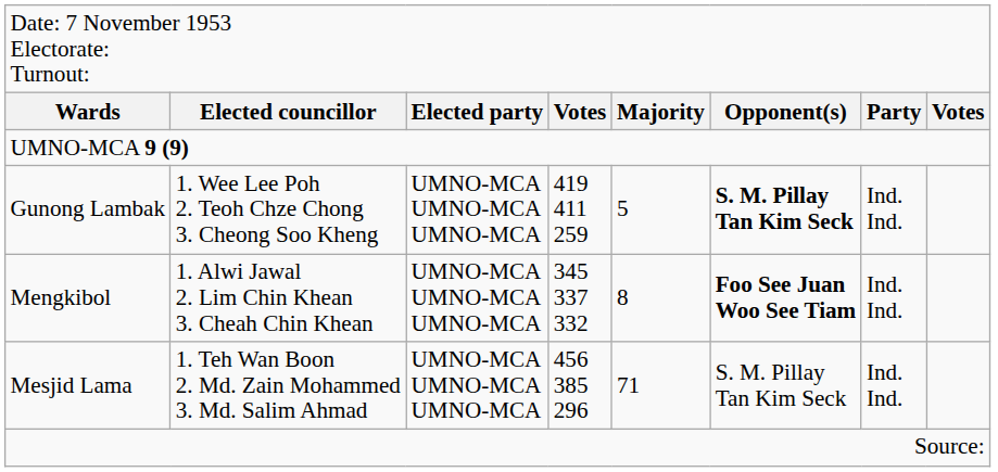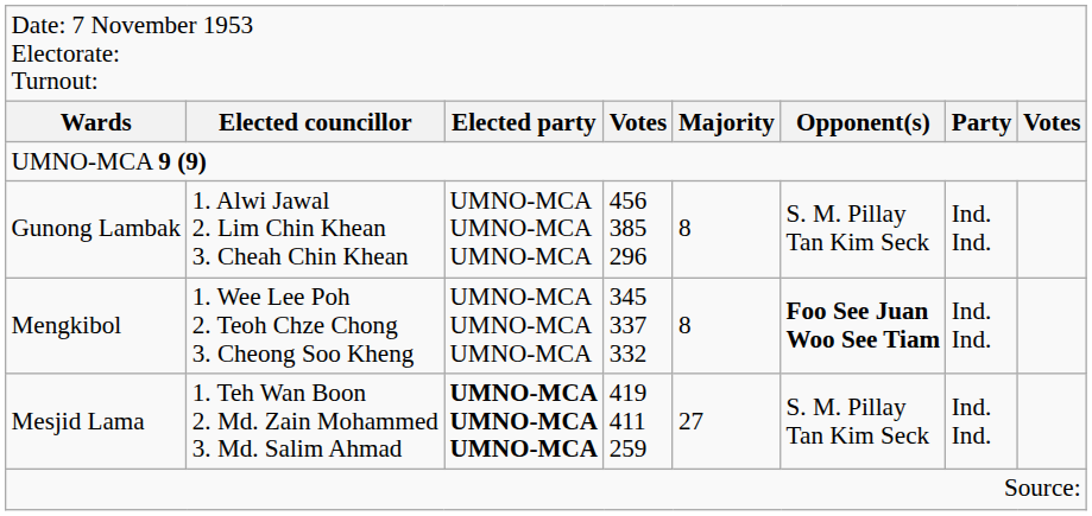Gunong Lambak | column 2: 1. Wee Lee Poh 2. Teoh Chze Chong 3. Cheong Soo Kheng -> 1. Alwi Jawal 2. Lim Chin Khean 3. Cheah Chin Khean
Gunong Lambak | column 4: 419 411 259 -> 456 385 296
Gunong Lambak | column 5: 5 -> 8
Gunong Lambak | column 6: bold -> normal
Mengkibol | column 2: 1. Alwi Jawal 2. Lim Chin Khean 3. Cheah Chin Khean -> 1. Wee Lee Poh 2. Teoh Chze Chong 3. Cheong Soo Kheng
Mesjid Lama | column 3: normal -> bold
Mesjid Lama | column 4: 456 385 296 -> 419 411 259
Mesjid Lama | column 5: 71 -> 27
